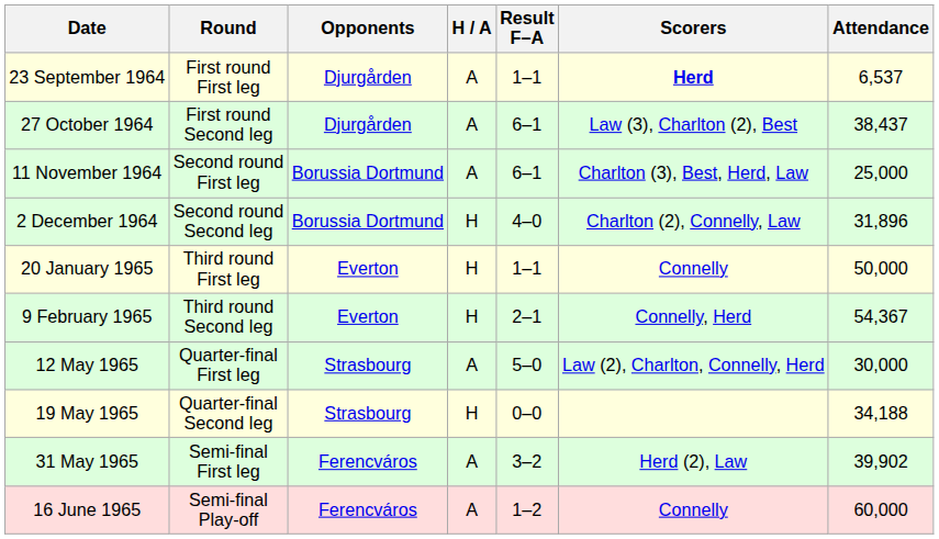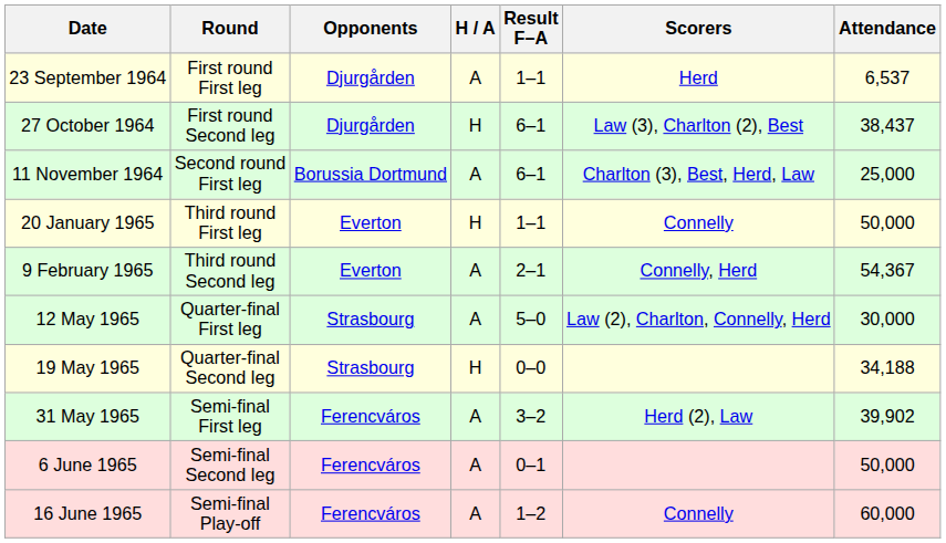23 September 1964 | Scorers: bold -> normal
27 October 1964 | H / A: A -> H
- row: 2 December 1964 | Second round Second leg | Borussia Dortmund | H | 4–0 | Charlton (2), Connelly, Law | 31,896
9 February 1965 | H / A: H -> A
+ row: 6 June 1965 | Semi-final Second leg | Ferencváros | A | 0–1 | 50,000
